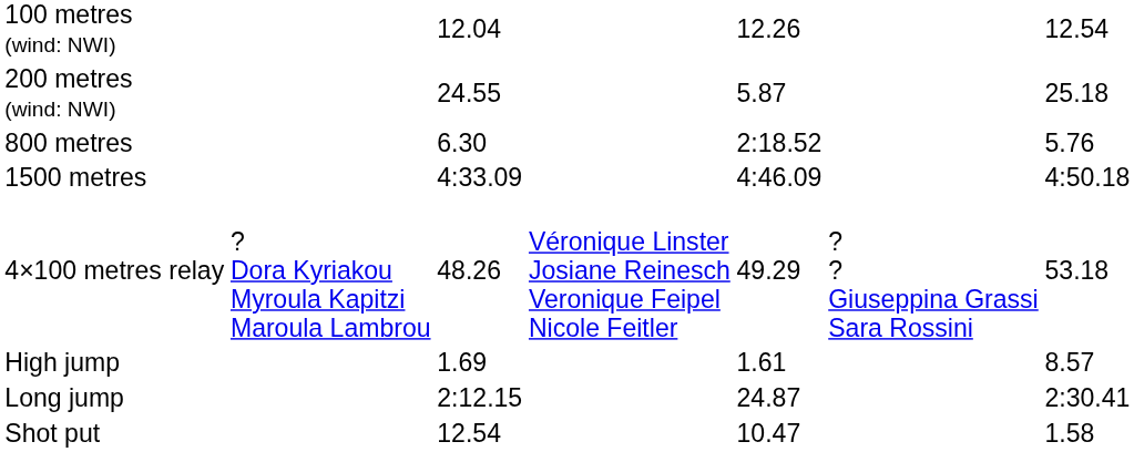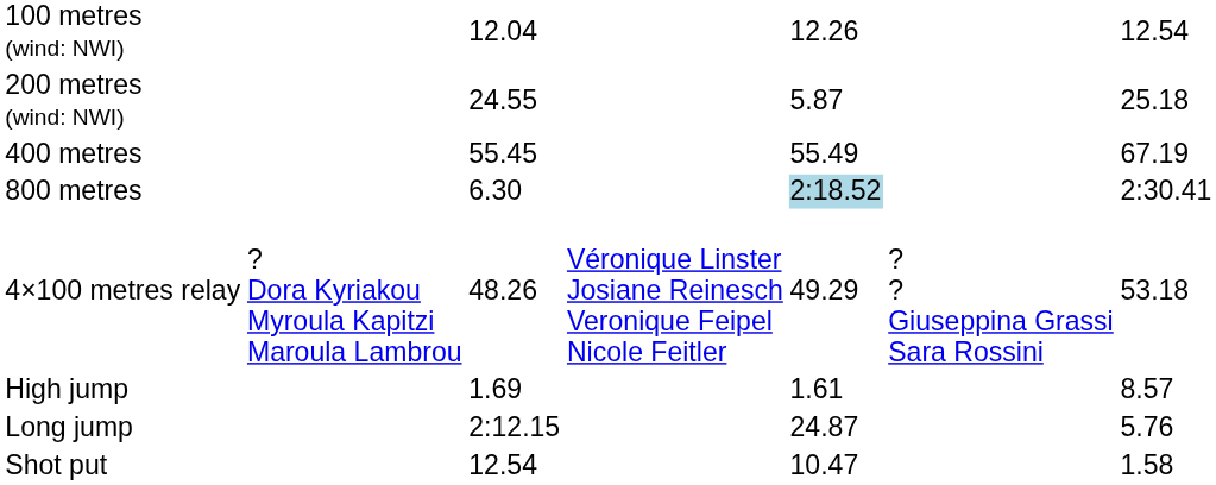+ row: 400 metres | 55.45 | 55.49 | 67.19
800 metres | column 5: no background -> lightblue background
800 metres | column 7: 5.76 -> 2:30.41
- row: 1500 metres | 4:33.09 | 4:46.09 | 4:50.18
Long jump | column 7: 2:30.41 -> 5.76
